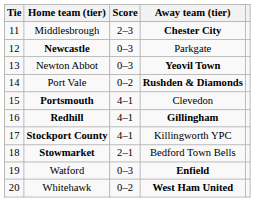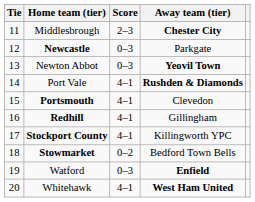Port Vale | Score: 0–2 -> 4–1
Redhill | Away team (tier): bold -> normal
Stowmarket | Score: 2–1 -> 0–2
Whitehawk | Score: 0–2 -> 4–1
